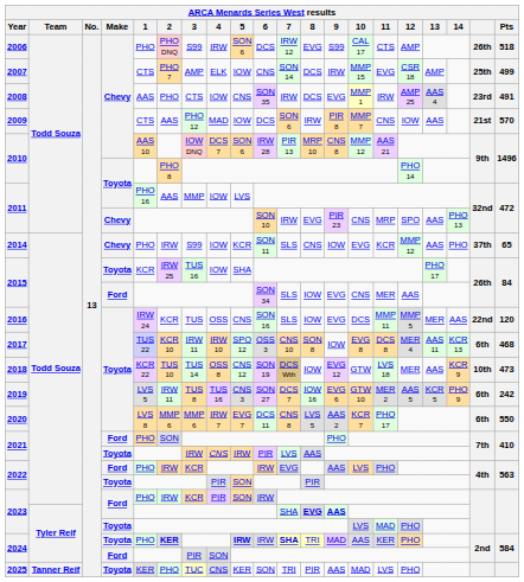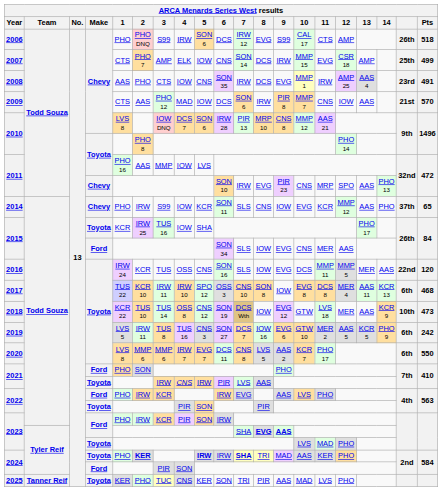2010 / Chevy | 1: AAS 10 -> LVS 8
